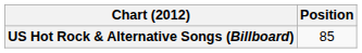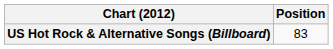US Hot Rock & Alternative Songs (Billboard) | Position: 85 -> 83
